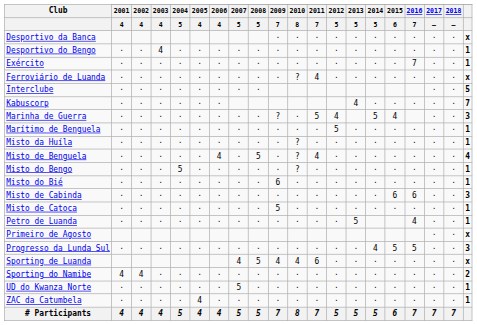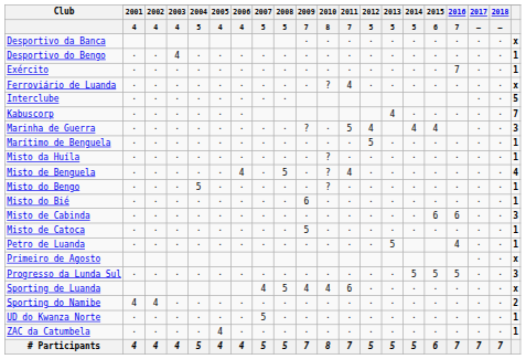Marinha de Guerra | 2014 / 5: 5 -> 4
Progresso da Lunda Sul | 2014 / 5: 4 -> 5
